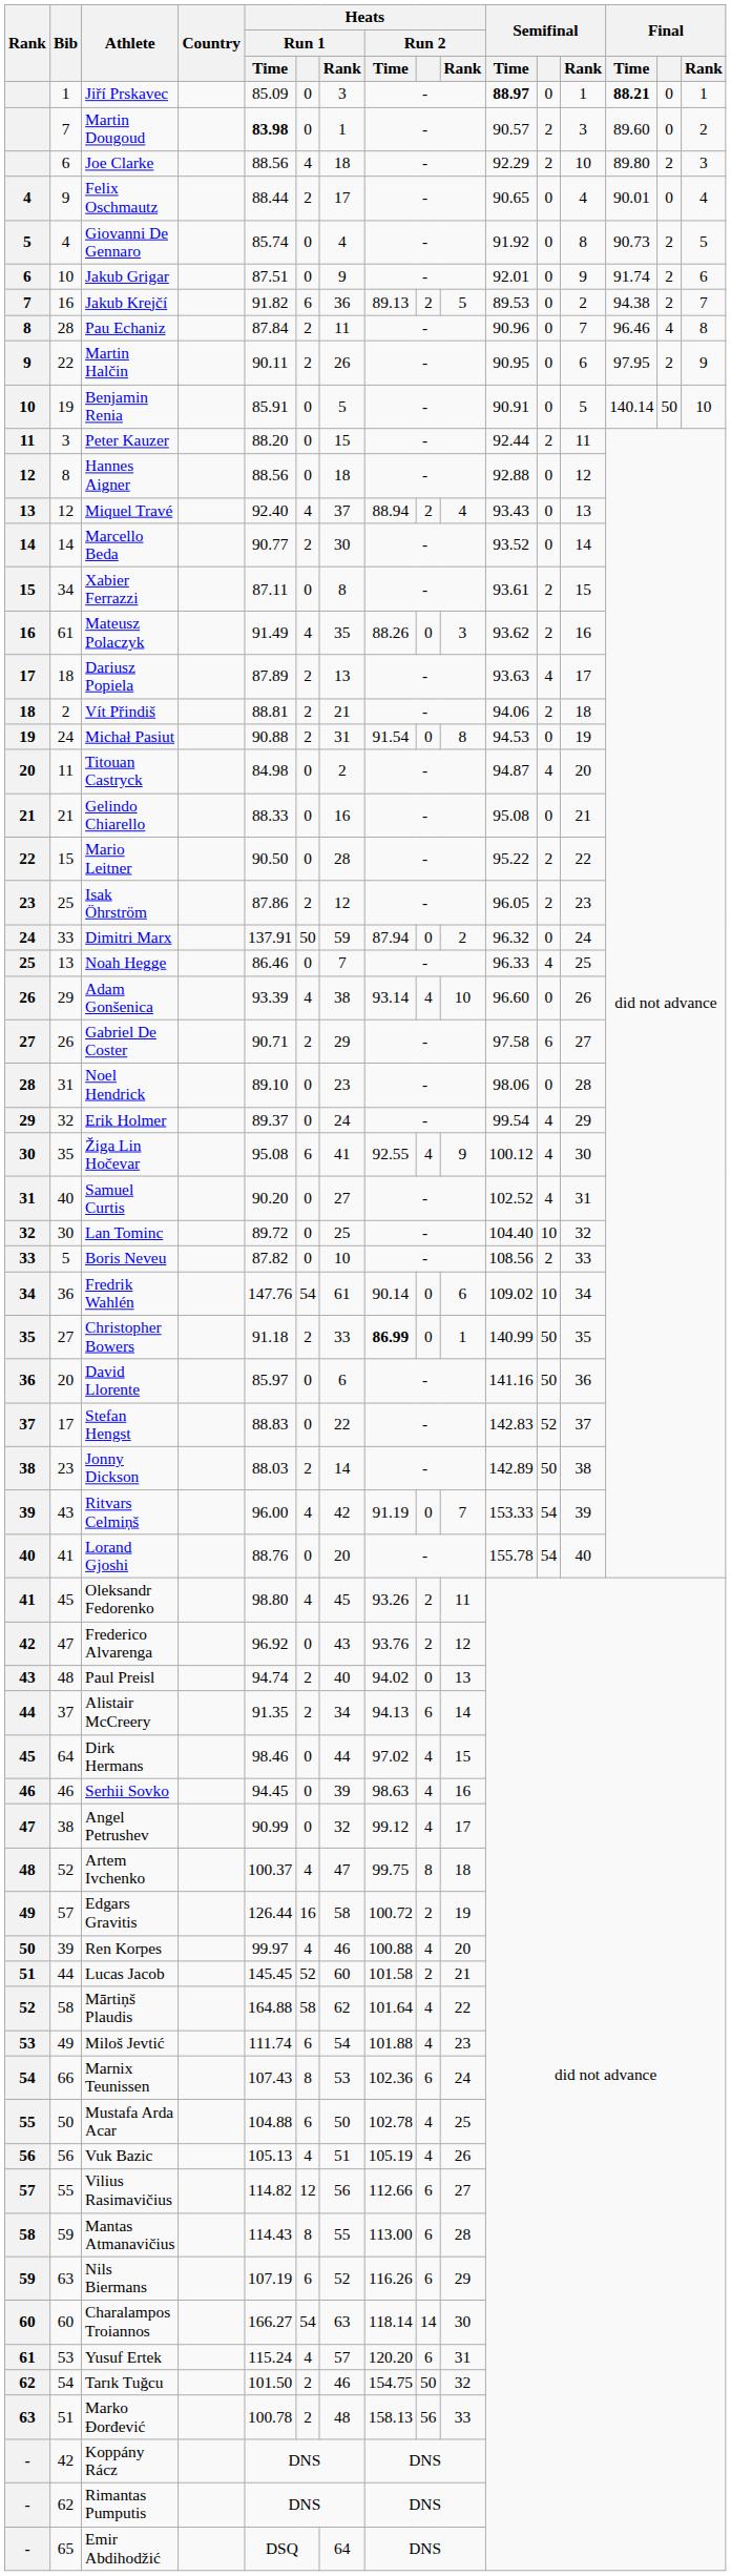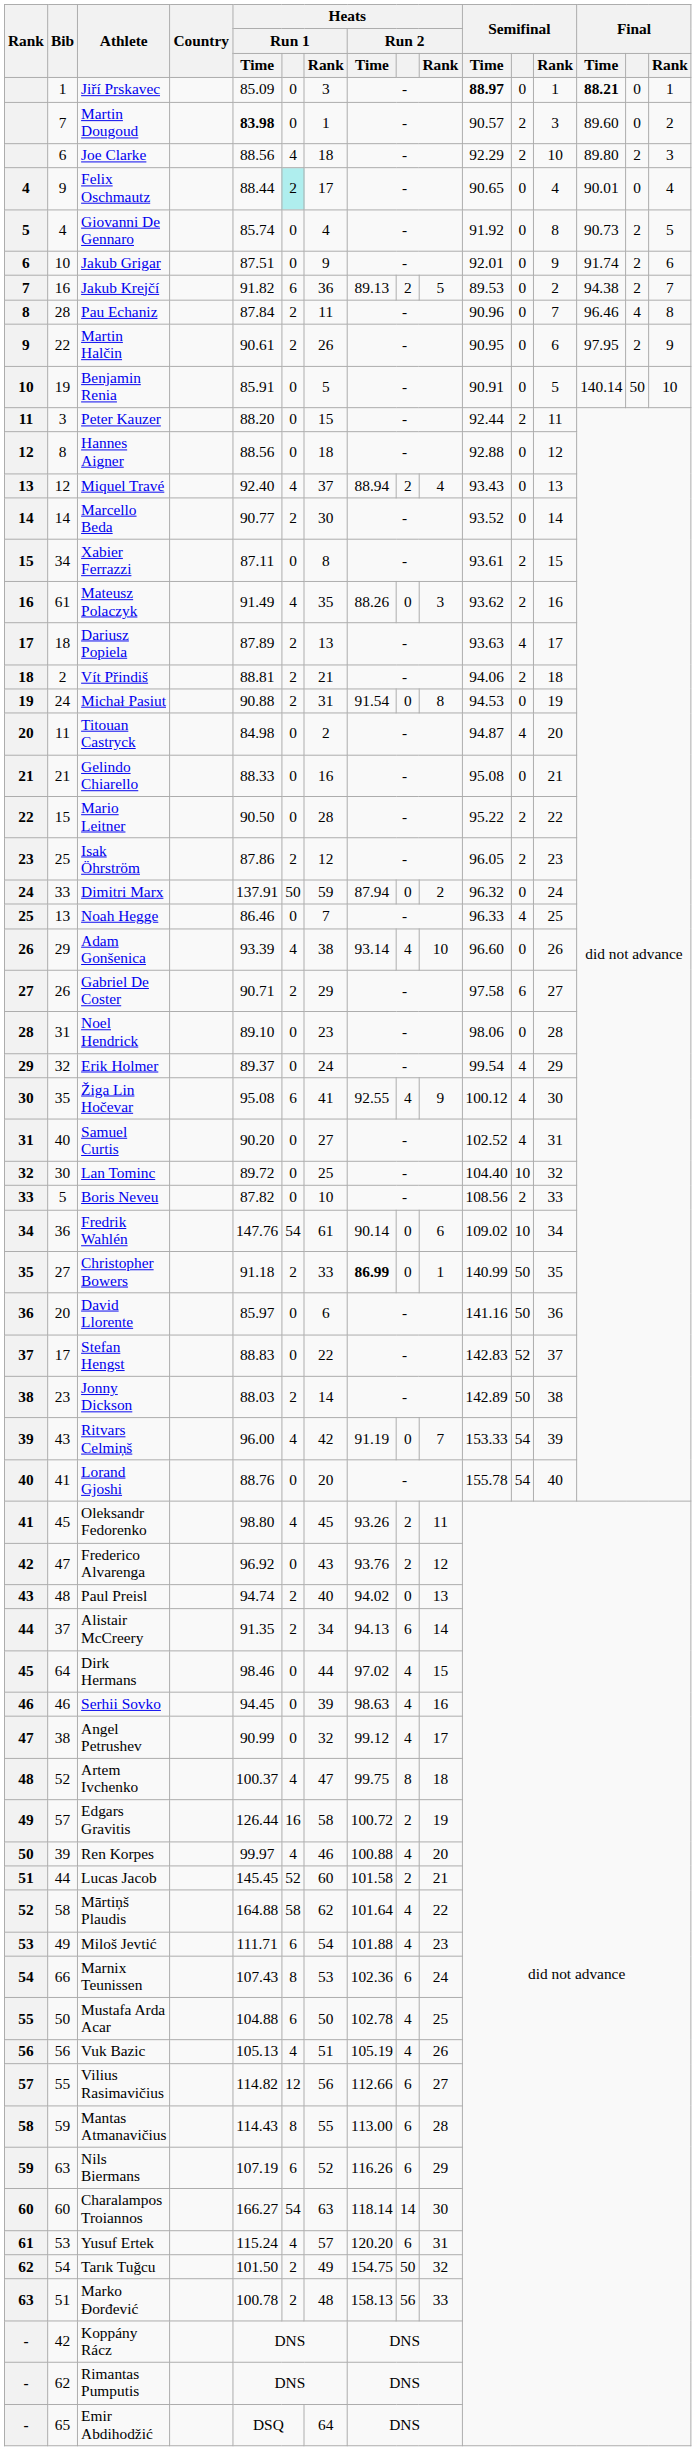Felix Oschmautz | Heats / Run 1: no background -> paleturquoise background
Martin Halčin | Heats / Run 1 / Time: 90.11 -> 90.61
Miloš Jevtić | Heats / Run 1 / Time: 111.74 -> 111.71
Tarık Tuğcu | Heats / Run 1 / Rank: 46 -> 49
